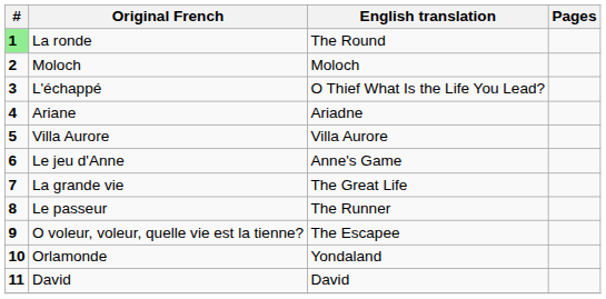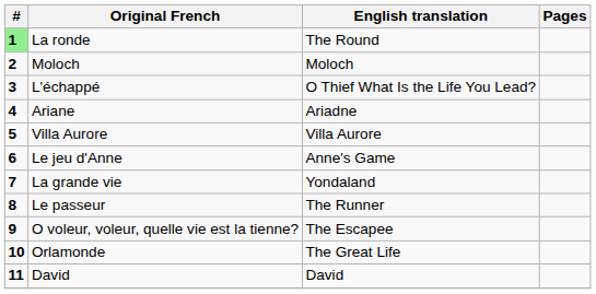La grande vie | English translation: The Great Life -> Yondaland
Orlamonde | English translation: Yondaland -> The Great Life
